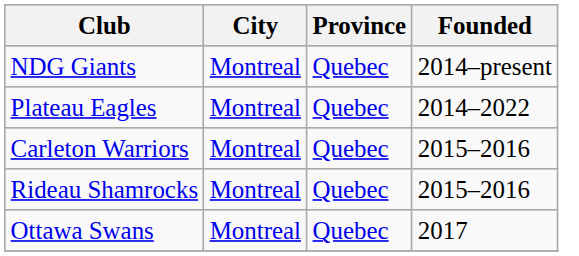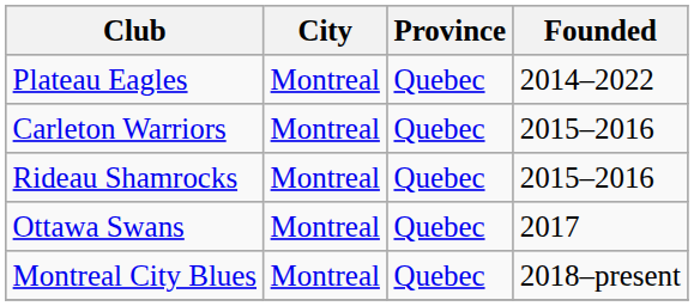- row: NDG Giants | Montreal | Quebec | 2014–present
+ row: Montreal City Blues | Montreal | Quebec | 2018–present
